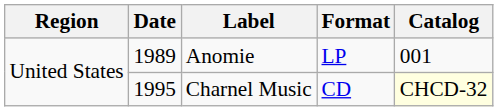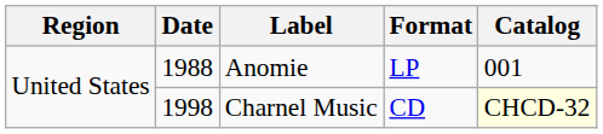Anomie | Date: 1989 -> 1988
Charnel Music | Date: 1995 -> 1998
